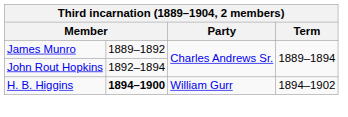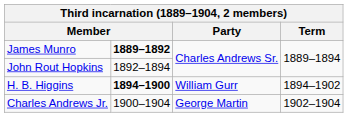James Munro | column 2: normal -> bold
+ row: Charles Andrews Jr. | 1900–1904 | George Martin | 1902–1904
